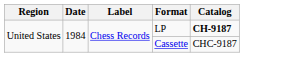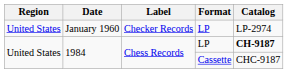+ row: United States | January 1960 | Checker Records | LP | LP-2974
